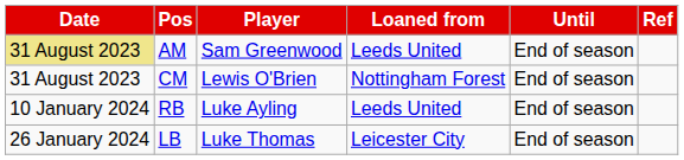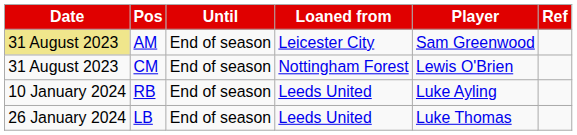columns swapped: Player <-> Until
AM | Loaned from: Leeds United -> Leicester City
LB | Loaned from: Leicester City -> Leeds United
